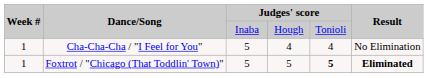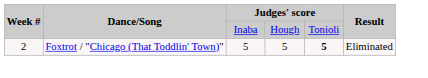- row: 1 | Cha-Cha-Cha / "I Feel for You" | 5 | 4 | 4 | No Elimination
Foxtrot / "Chicago (That Toddlin' Town)" | Week #: 1 -> 2
Foxtrot / "Chicago (That Toddlin' Town)" | Result: bold -> normal
